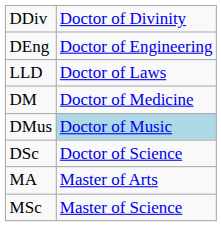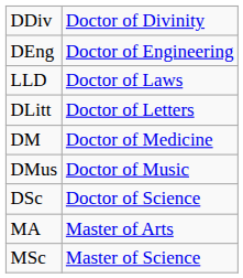+ row: DLitt | Doctor of Letters
DMus | column 2: lightblue background -> no background
